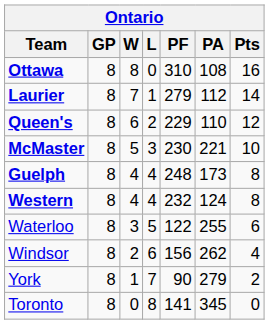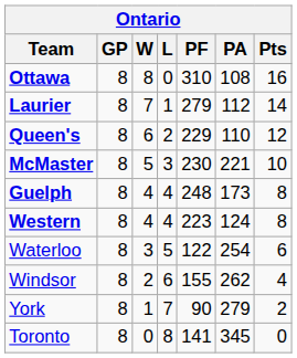Western | PF: 232 -> 223
Waterloo | PA: 255 -> 254
Windsor | PF: 156 -> 155
